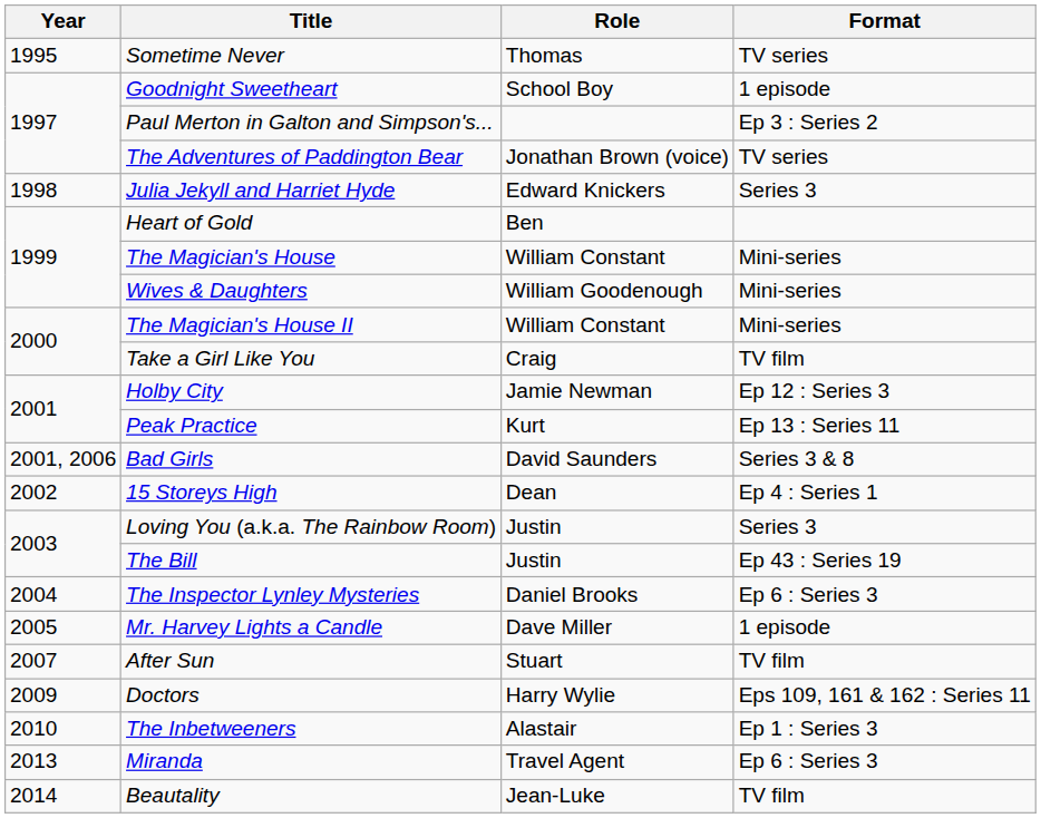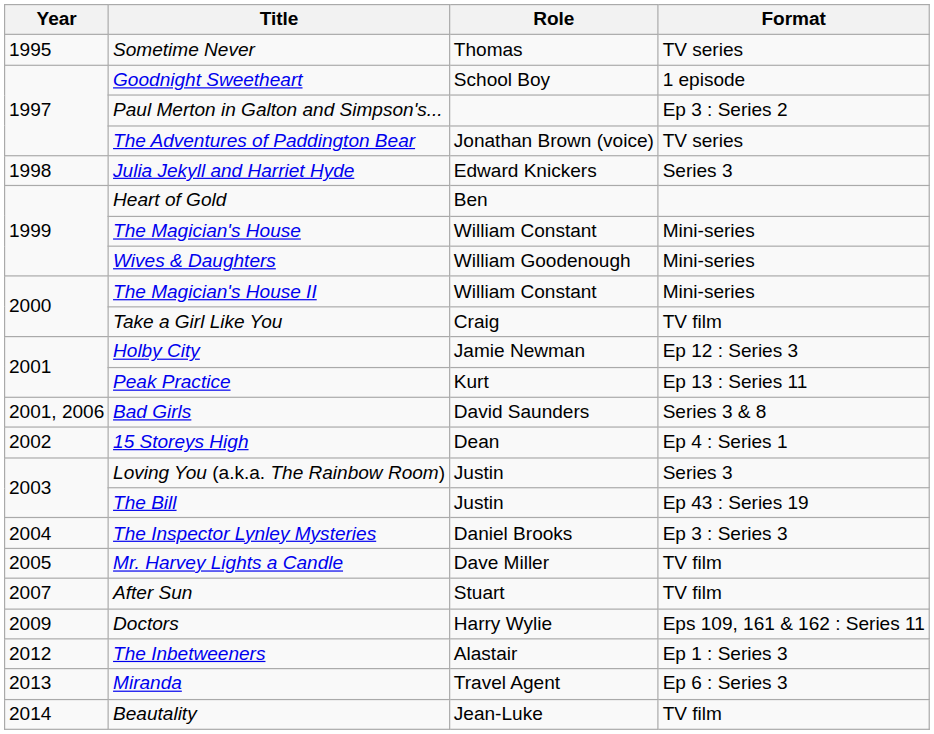The Inspector Lynley Mysteries | Format: Ep 6 : Series 3 -> Ep 3 : Series 3
Mr. Harvey Lights a Candle | Format: 1 episode -> TV film
The Inbetweeners | Year: 2010 -> 2012
